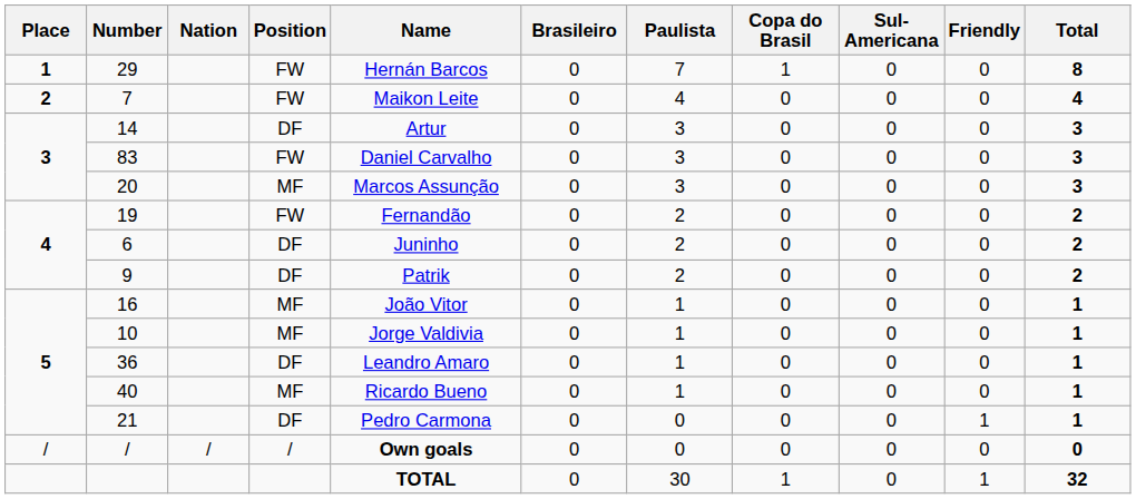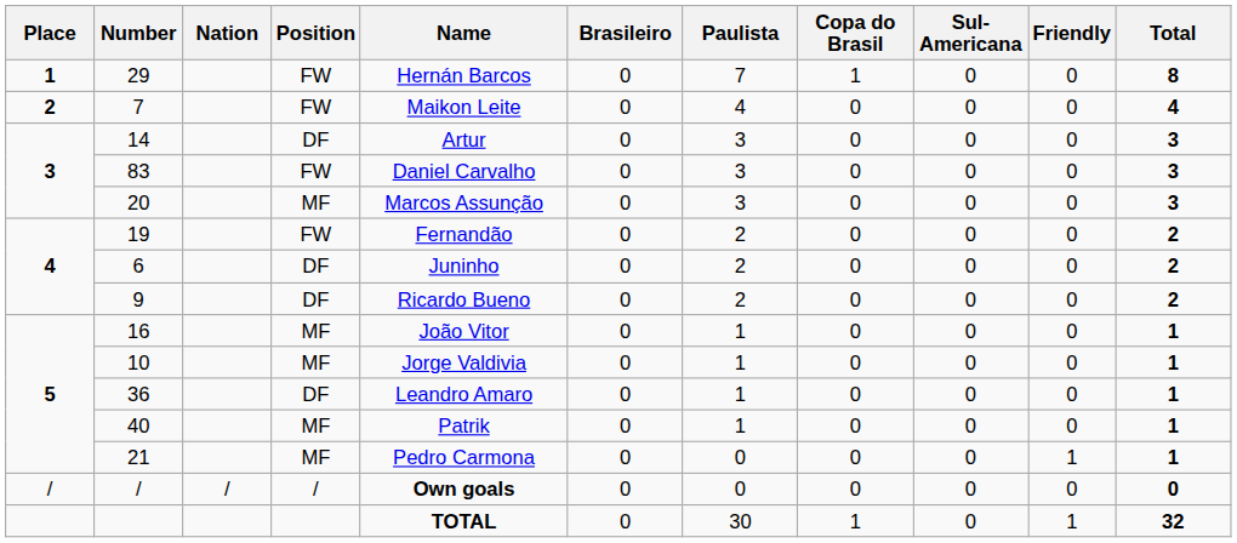9 | Name: Patrik -> Ricardo Bueno
40 | Name: Ricardo Bueno -> Patrik
21 | Position: DF -> MF
